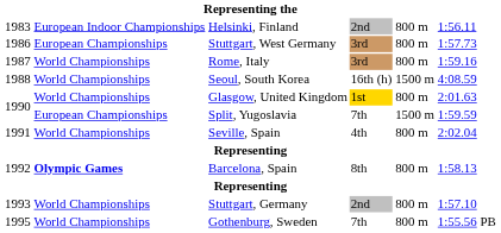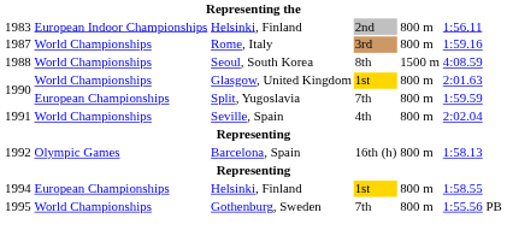- row: 1986 | European Championships | Stuttgart, West Germany | 3rd | 800 m | 1:57.73
Seoul, South Korea | column 4: 16th (h) -> 8th
Split, Yugoslavia | column 5: 1500 m -> 800 m
Barcelona, Spain | column 2: bold -> normal
Barcelona, Spain | column 4: 8th -> 16th (h)
- row: 1993 | World Championships | Stuttgart, Germany | 2nd | 800 m | 1:57.10
+ row: 1994 | European Championships | Helsinki, Finland | 1st | 800 m | 1:58.55
